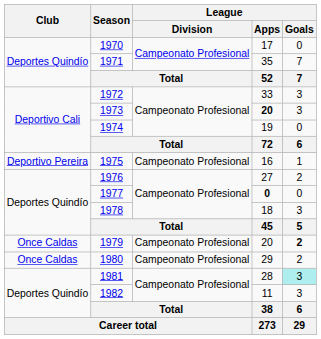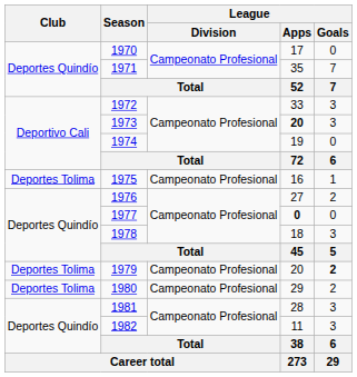1975 | Club: Deportivo Pereira -> Deportes Tolima
1979 | Club: Once Caldas -> Deportes Tolima
1980 | Club: Once Caldas -> Deportes Tolima
1981 | League / Goals: paleturquoise background -> no background
